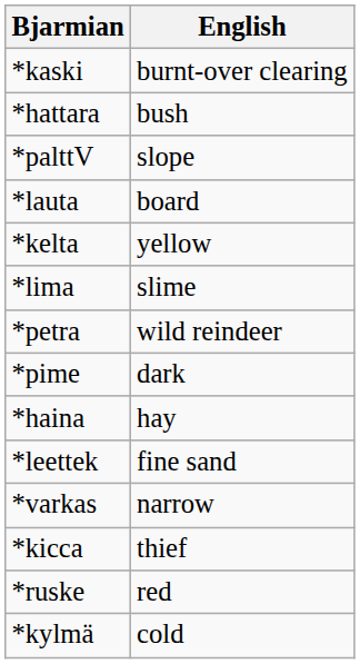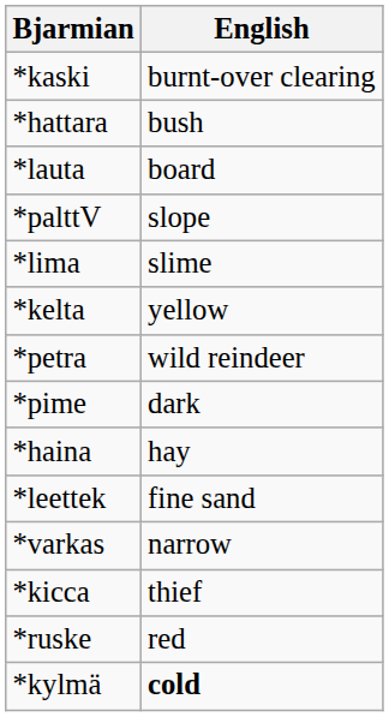rows swapped: *lauta <-> *palttV
rows swapped: *lima <-> *kelta
*kylmä | English: normal -> bold
